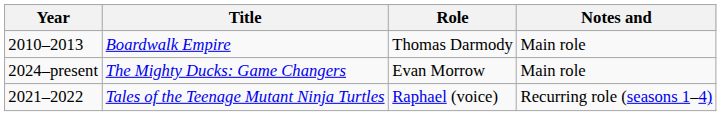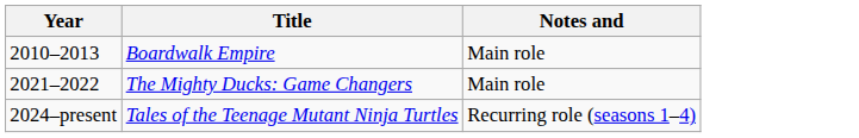- column: Role | Thomas Darmody | Evan Morrow | Raphael (voice)
The Mighty Ducks: Game Changers | Year: 2024–present -> 2021–2022
Tales of the Teenage Mutant Ninja Turtles | Year: 2021–2022 -> 2024–present
